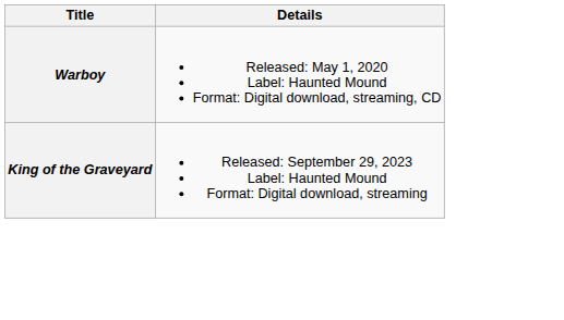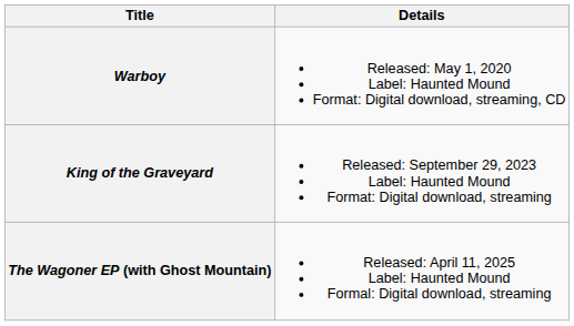+ row: The Wagoner EP (with Ghost Mountain) | Released: April 11, 2025 Label: Haunted Mound Formal: Digital download, streaming
